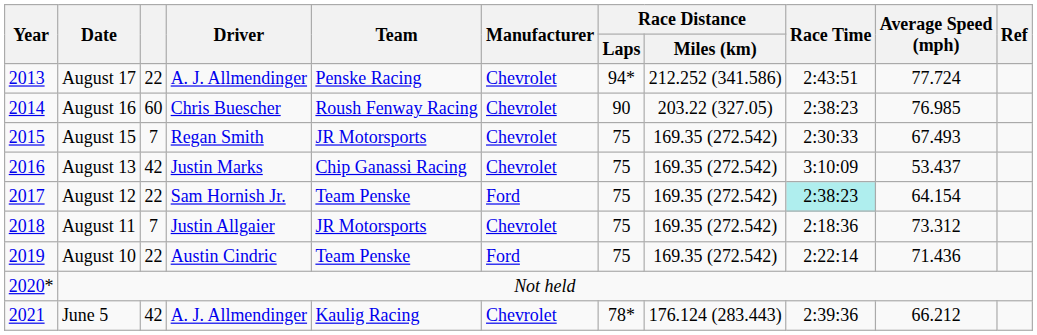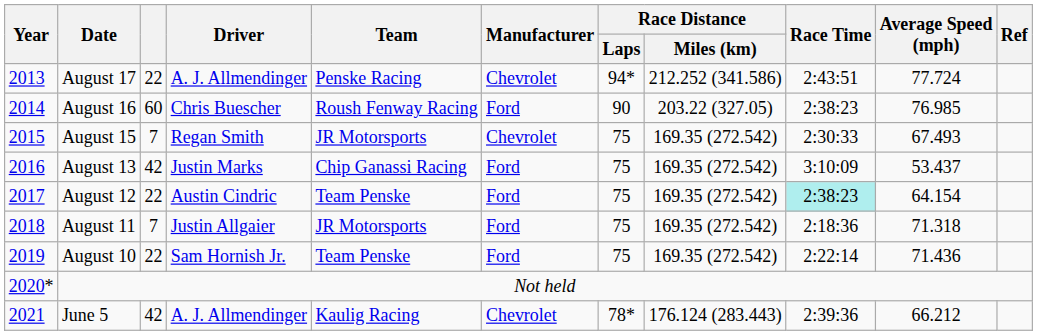August 16 | Manufacturer: Chevrolet -> Ford
August 13 | Manufacturer: Chevrolet -> Ford
August 12 | Driver: Sam Hornish Jr. -> Austin Cindric
August 11 | Manufacturer: Chevrolet -> Ford
August 11 | Average Speed (mph): 73.312 -> 71.318
August 10 | Driver: Austin Cindric -> Sam Hornish Jr.
